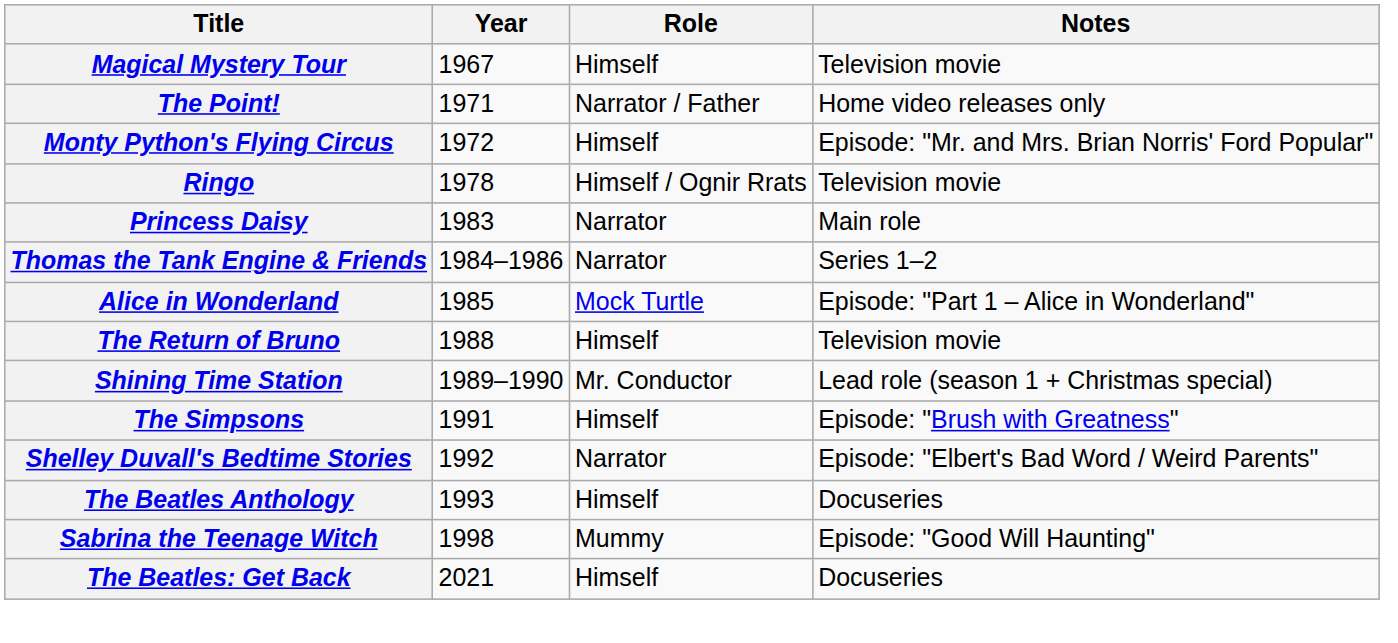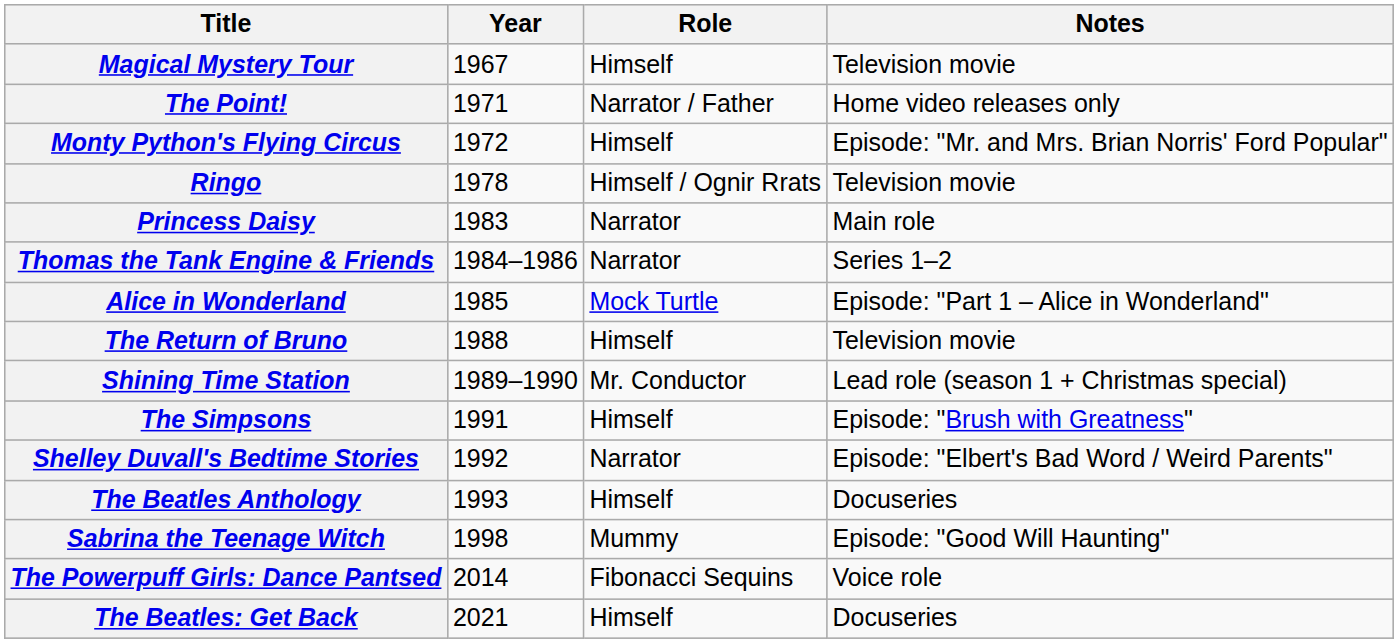+ row: The Powerpuff Girls: Dance Pantsed | 2014 | Fibonacci Sequins | Voice role
